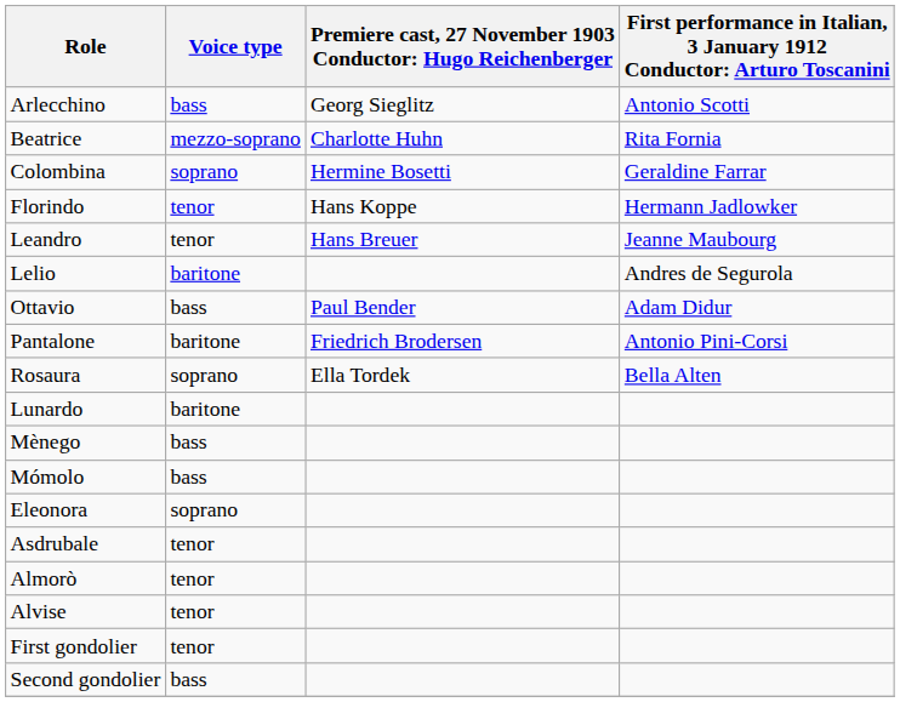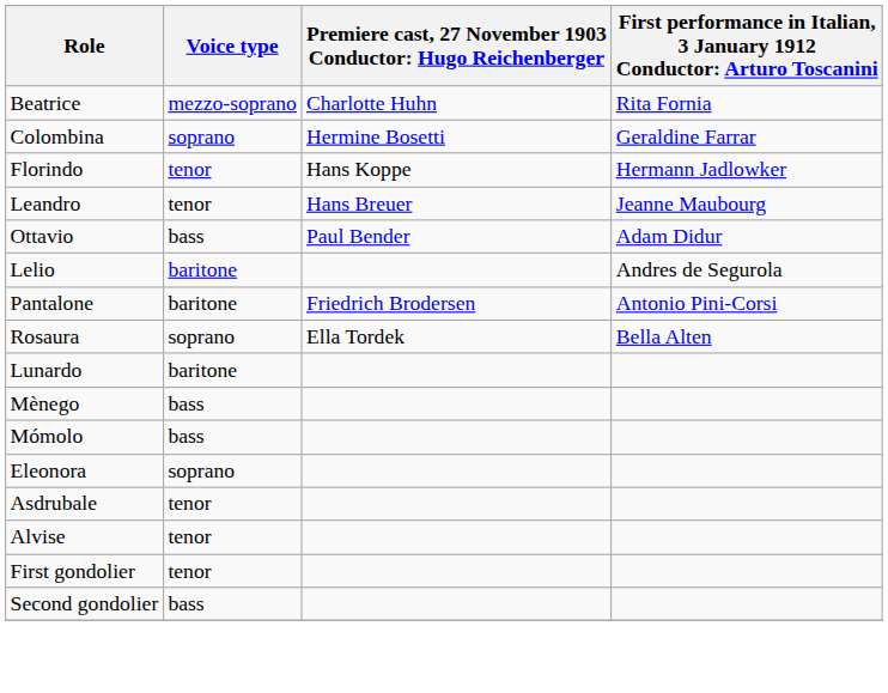- row: Arlecchino | bass | Georg Sieglitz | Antonio Scotti
rows swapped: Lelio <-> Ottavio
- row: Almorò | tenor
